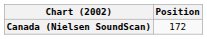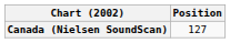Canada (Nielsen SoundScan) | Position: 172 -> 127
